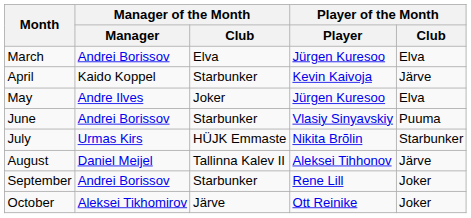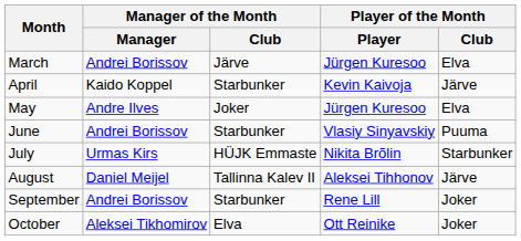March | Manager of the Month / Club: Elva -> Järve
October | Manager of the Month / Club: Järve -> Elva
